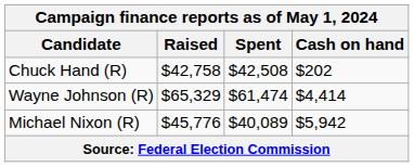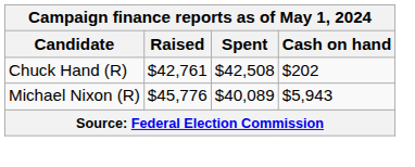Chuck Hand (R) | Raised: $42,758 -> $42,761
- row: Wayne Johnson (R) | $65,329 | $61,474 | $4,414
Michael Nixon (R) | Cash on hand: $5,942 -> $5,943
